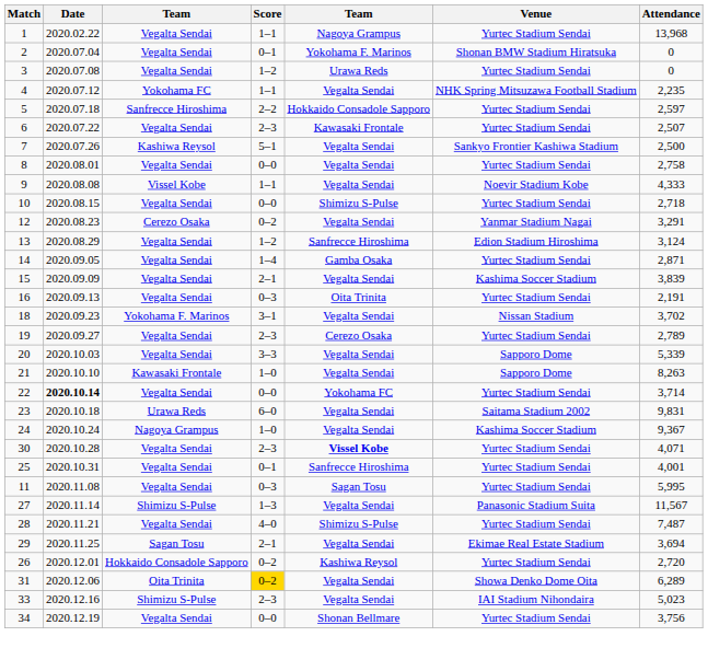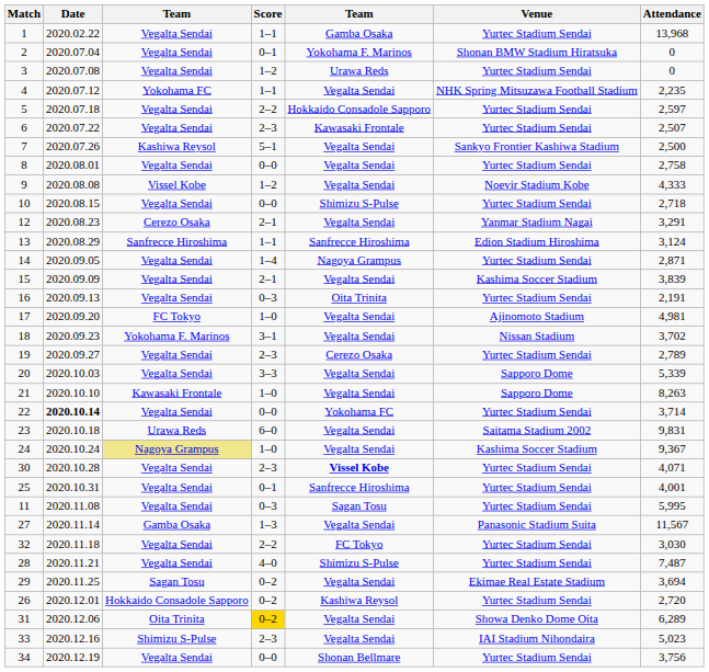1 | column 5: Nagoya Grampus -> Gamba Osaka
5 | column 3: Sanfrecce Hiroshima -> Vegalta Sendai
9 | Score: 1–1 -> 1–2
12 | Score: 0–2 -> 2–1
13 | column 3: Vegalta Sendai -> Sanfrecce Hiroshima
13 | Score: 1–2 -> 1–1
14 | column 5: Gamba Osaka -> Nagoya Grampus
+ row: 17 | 2020.09.20 | FC Tokyo | 1–0 | Vegalta Sendai | Ajinomoto Stadium | 4,981
24 | column 3: no background -> khaki background
27 | column 3: Shimizu S-Pulse -> Gamba Osaka
+ row: 32 | 2020.11.18 | Vegalta Sendai | 2–2 | FC Tokyo | Yurtec Stadium Sendai | 3,030
29 | Score: 2–1 -> 0–2
